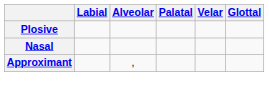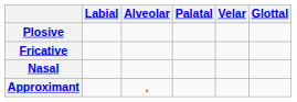+ row: Fricative
